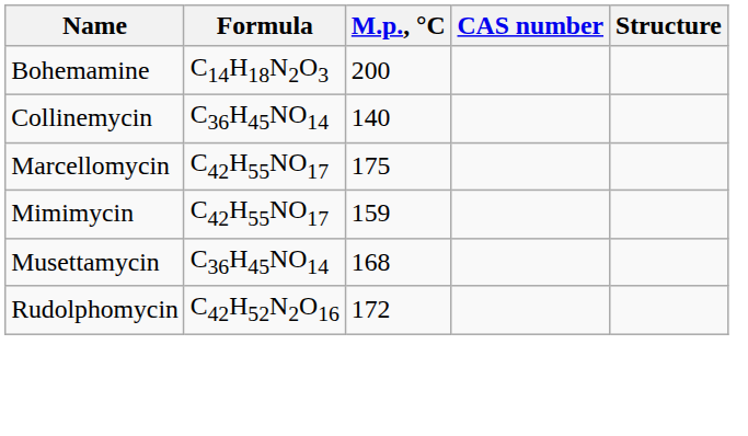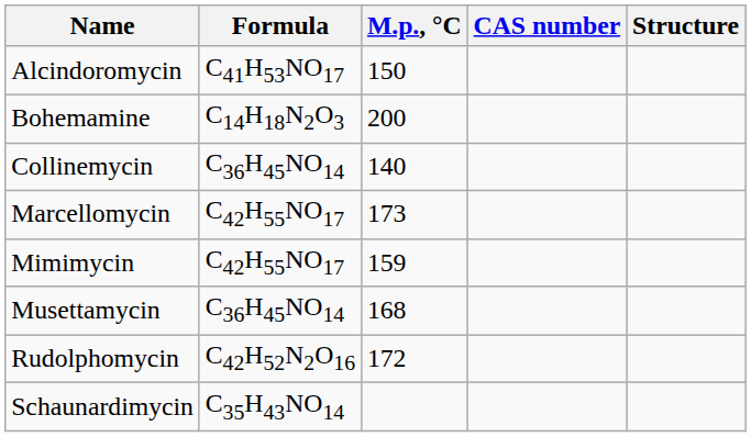+ row: Alcindoromycin | C41H53NO17 | 150
Marcellomycin | M.p., °C: 175 -> 173
+ row: Schaunardimycin | C35H43NO14
